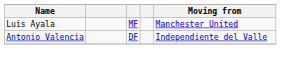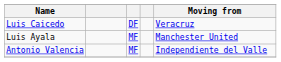+ row: Luis Caicedo | DF | Veracruz
Antonio Valencia | column 3: DF -> MF
